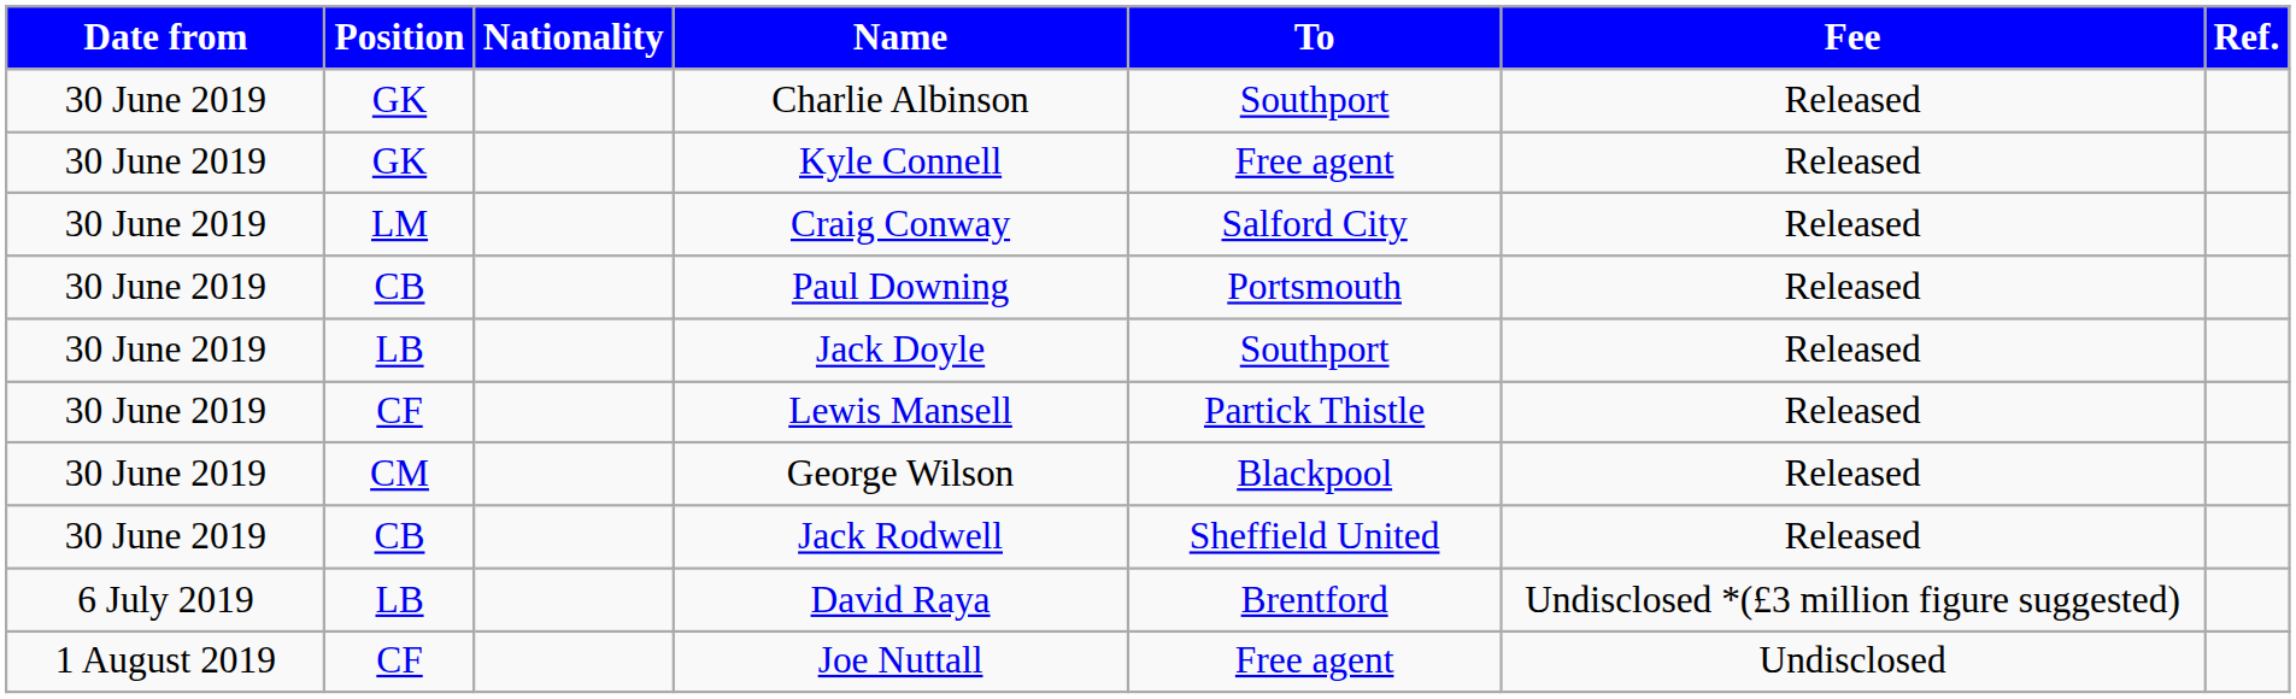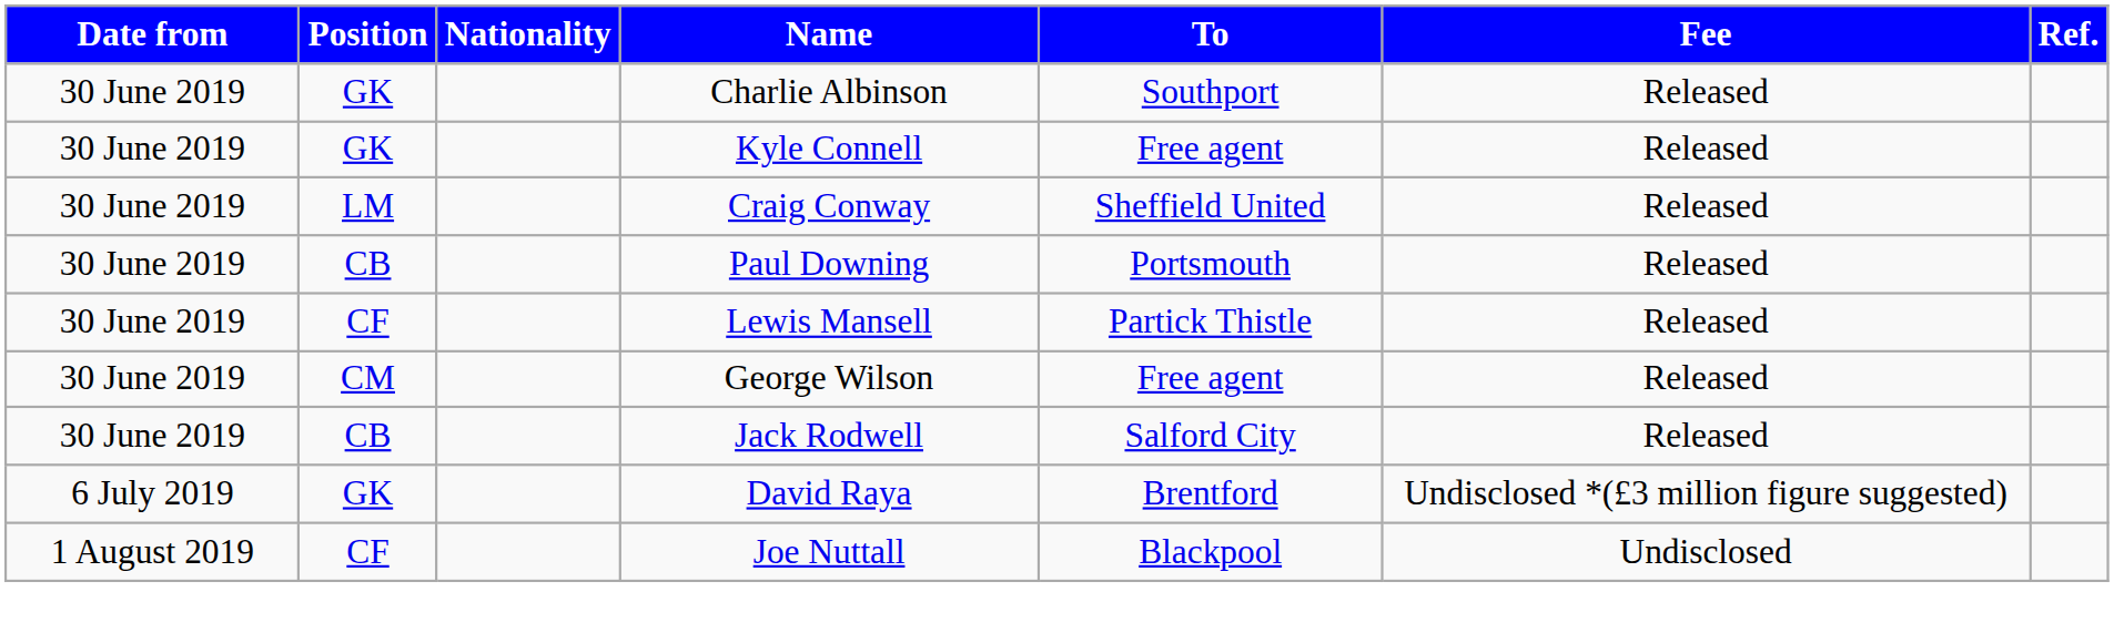Craig Conway | To: Salford City -> Sheffield United
- row: 30 June 2019 | LB | Jack Doyle | Southport | Released
George Wilson | To: Blackpool -> Free agent
Jack Rodwell | To: Sheffield United -> Salford City
David Raya | Position: LB -> GK
Joe Nuttall | To: Free agent -> Blackpool
